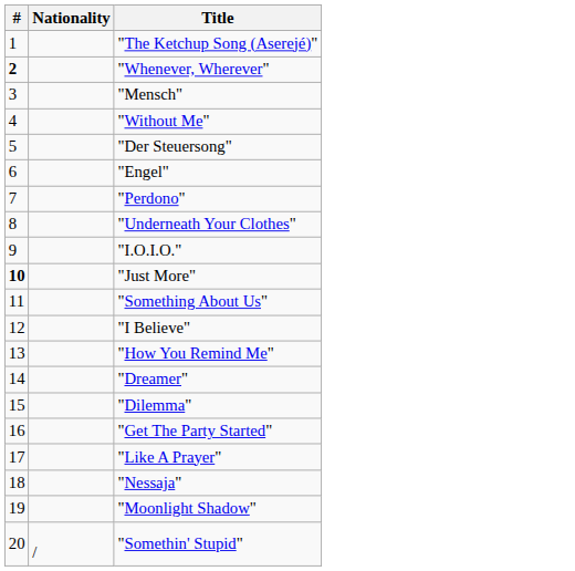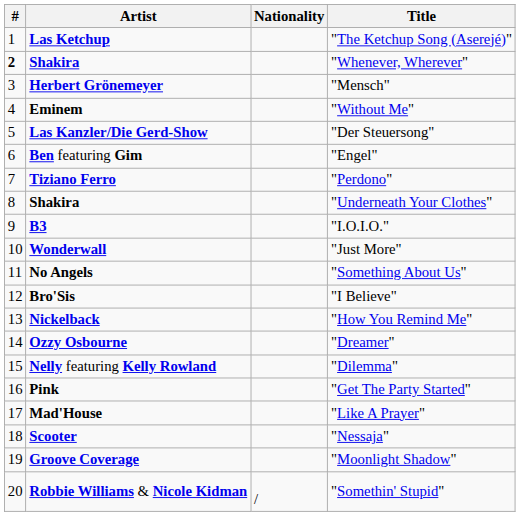+ column: Artist | Las Ketchup | Shakira | Herbert Grönemeyer | Eminem | Las Kanzler/Die Gerd-Show | Ben featuring Gim | Tiziano Ferro | Shakira | B3 | Wonderwall | No Angels | Bro'Sis | Nickelback | Ozzy Osbourne | Nelly featuring Kelly Rowland | Pink | Mad'House | Scooter | Groove Coverage | Robbie Williams & Nicole Kidman
"Just More" | #: bold -> normal
